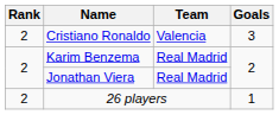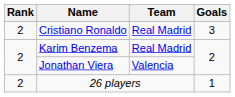Cristiano Ronaldo | Team: Valencia -> Real Madrid
Jonathan Viera | Team: Real Madrid -> Valencia
